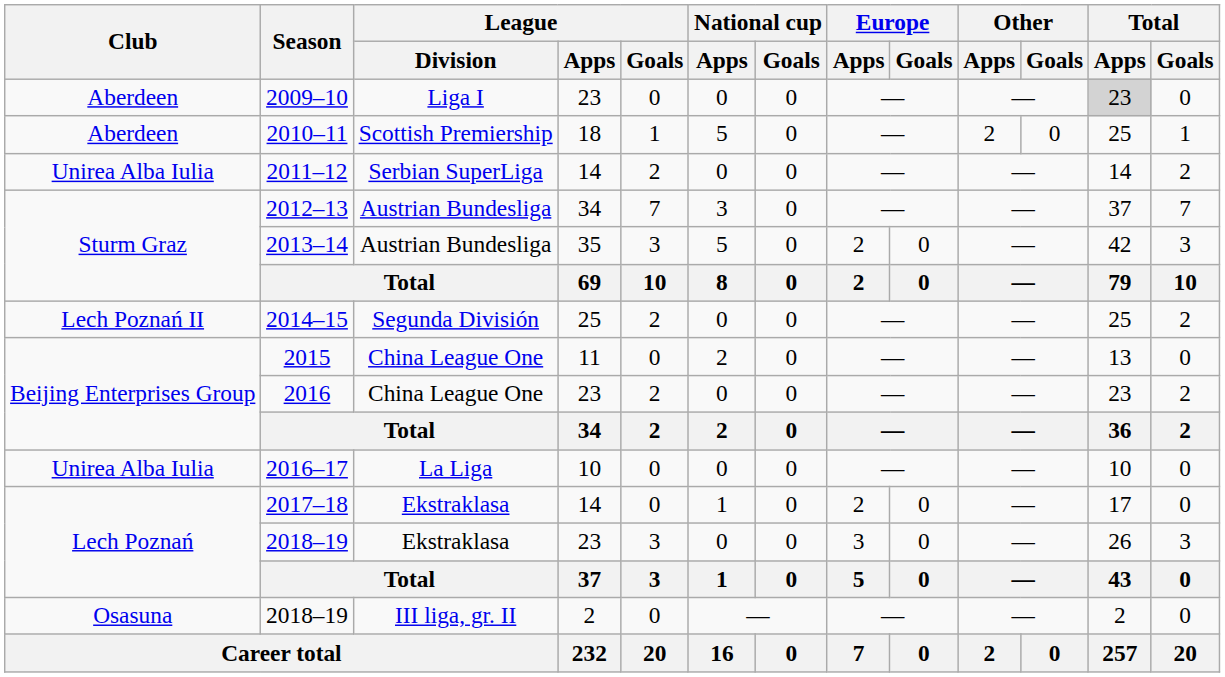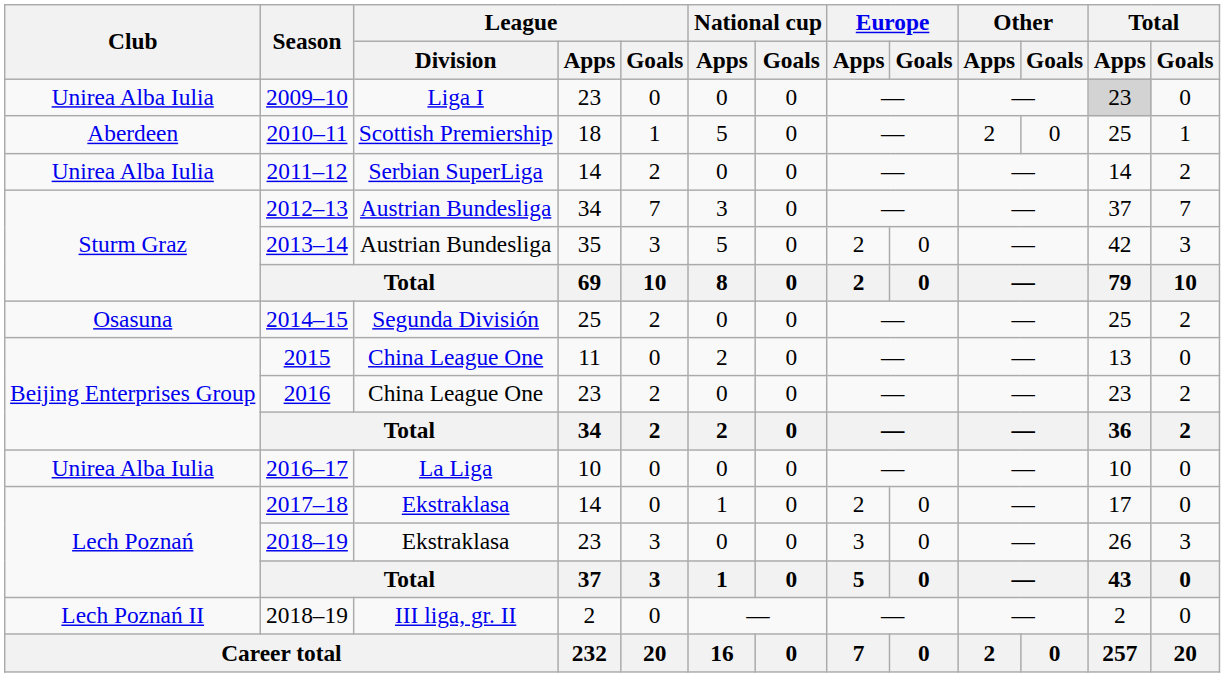2009–10 | Club: Aberdeen -> Unirea Alba Iulia
2014–15 | Club: Lech Poznań II -> Osasuna
2018–19 / III liga, gr. II | Club: Osasuna -> Lech Poznań II
